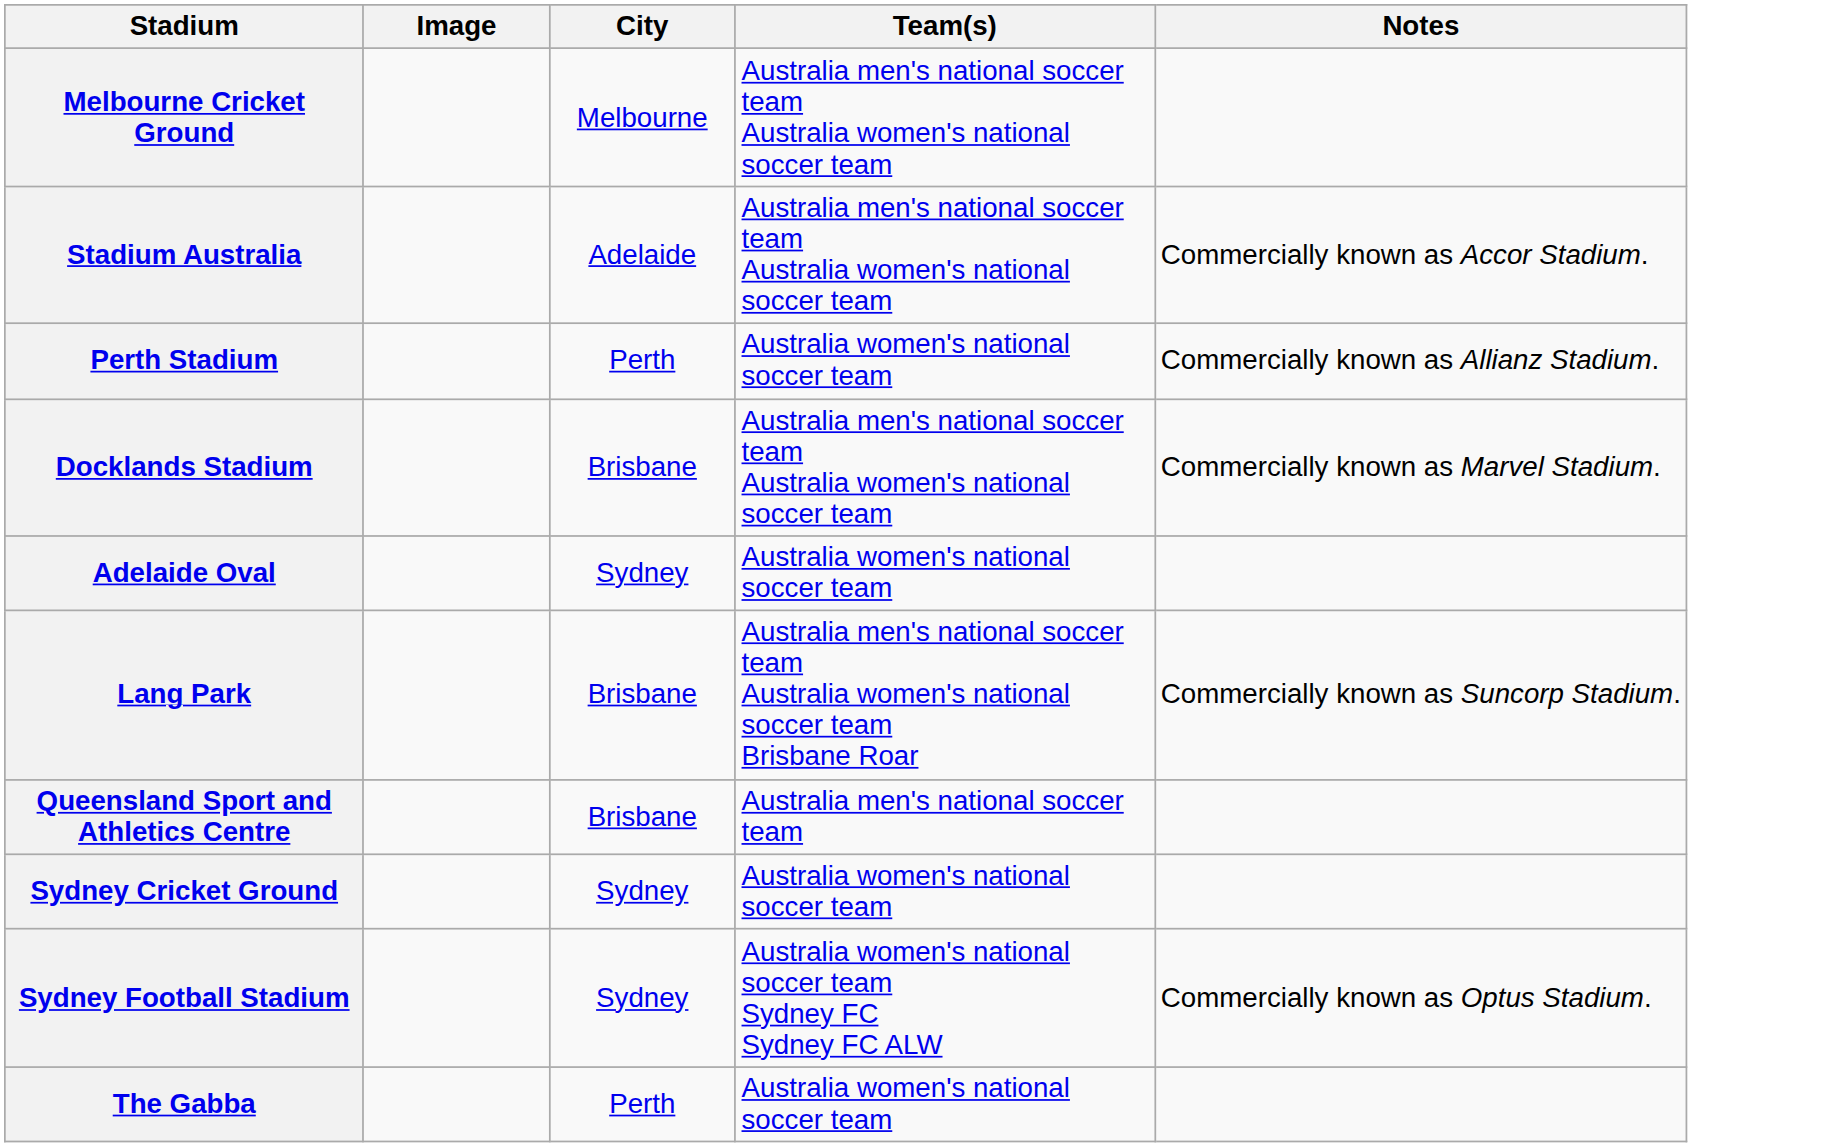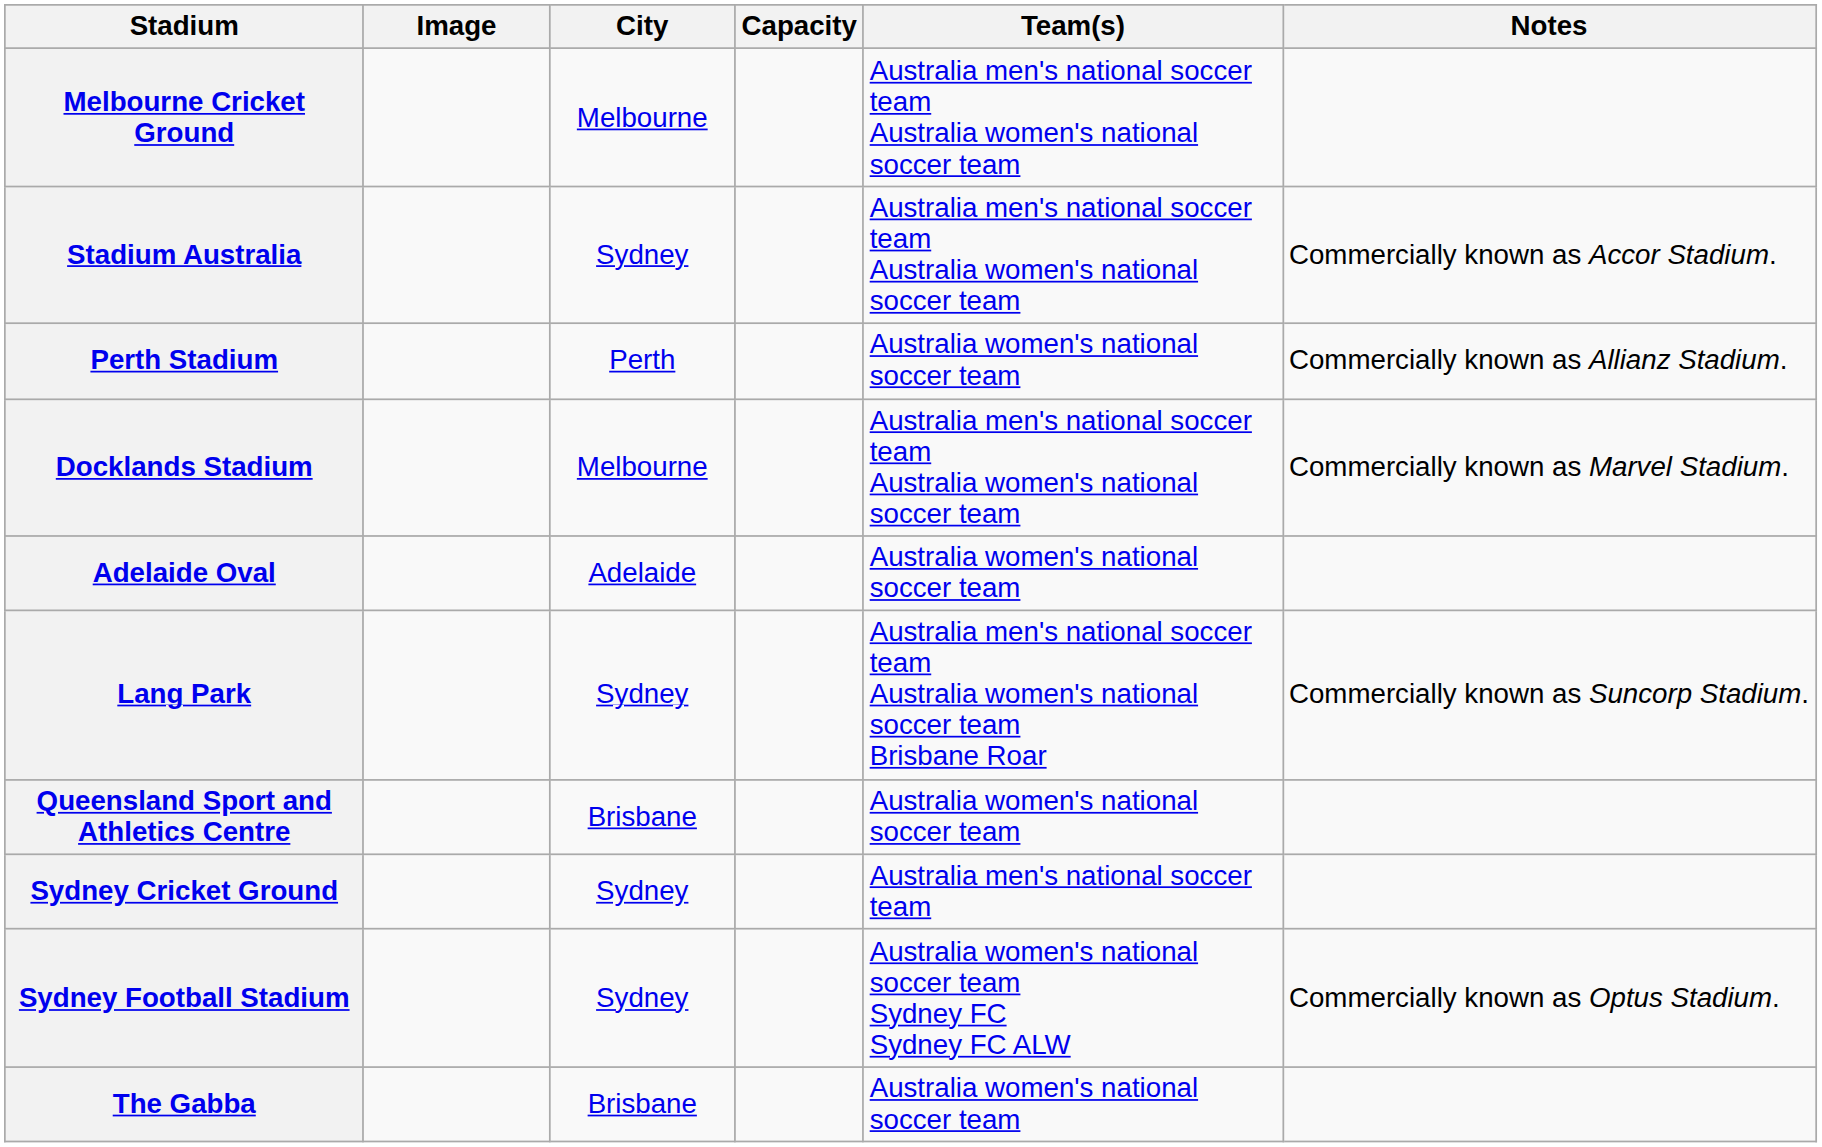+ column: Capacity
Stadium Australia | City: Adelaide -> Sydney
Docklands Stadium | City: Brisbane -> Melbourne
Adelaide Oval | City: Sydney -> Adelaide
Lang Park | City: Brisbane -> Sydney
Queensland Sport and Athletics Centre | Team(s): Australia men's national soccer team -> Australia women's national soccer team
Sydney Cricket Ground | Team(s): Australia women's national soccer team -> Australia men's national soccer team
The Gabba | City: Perth -> Brisbane
